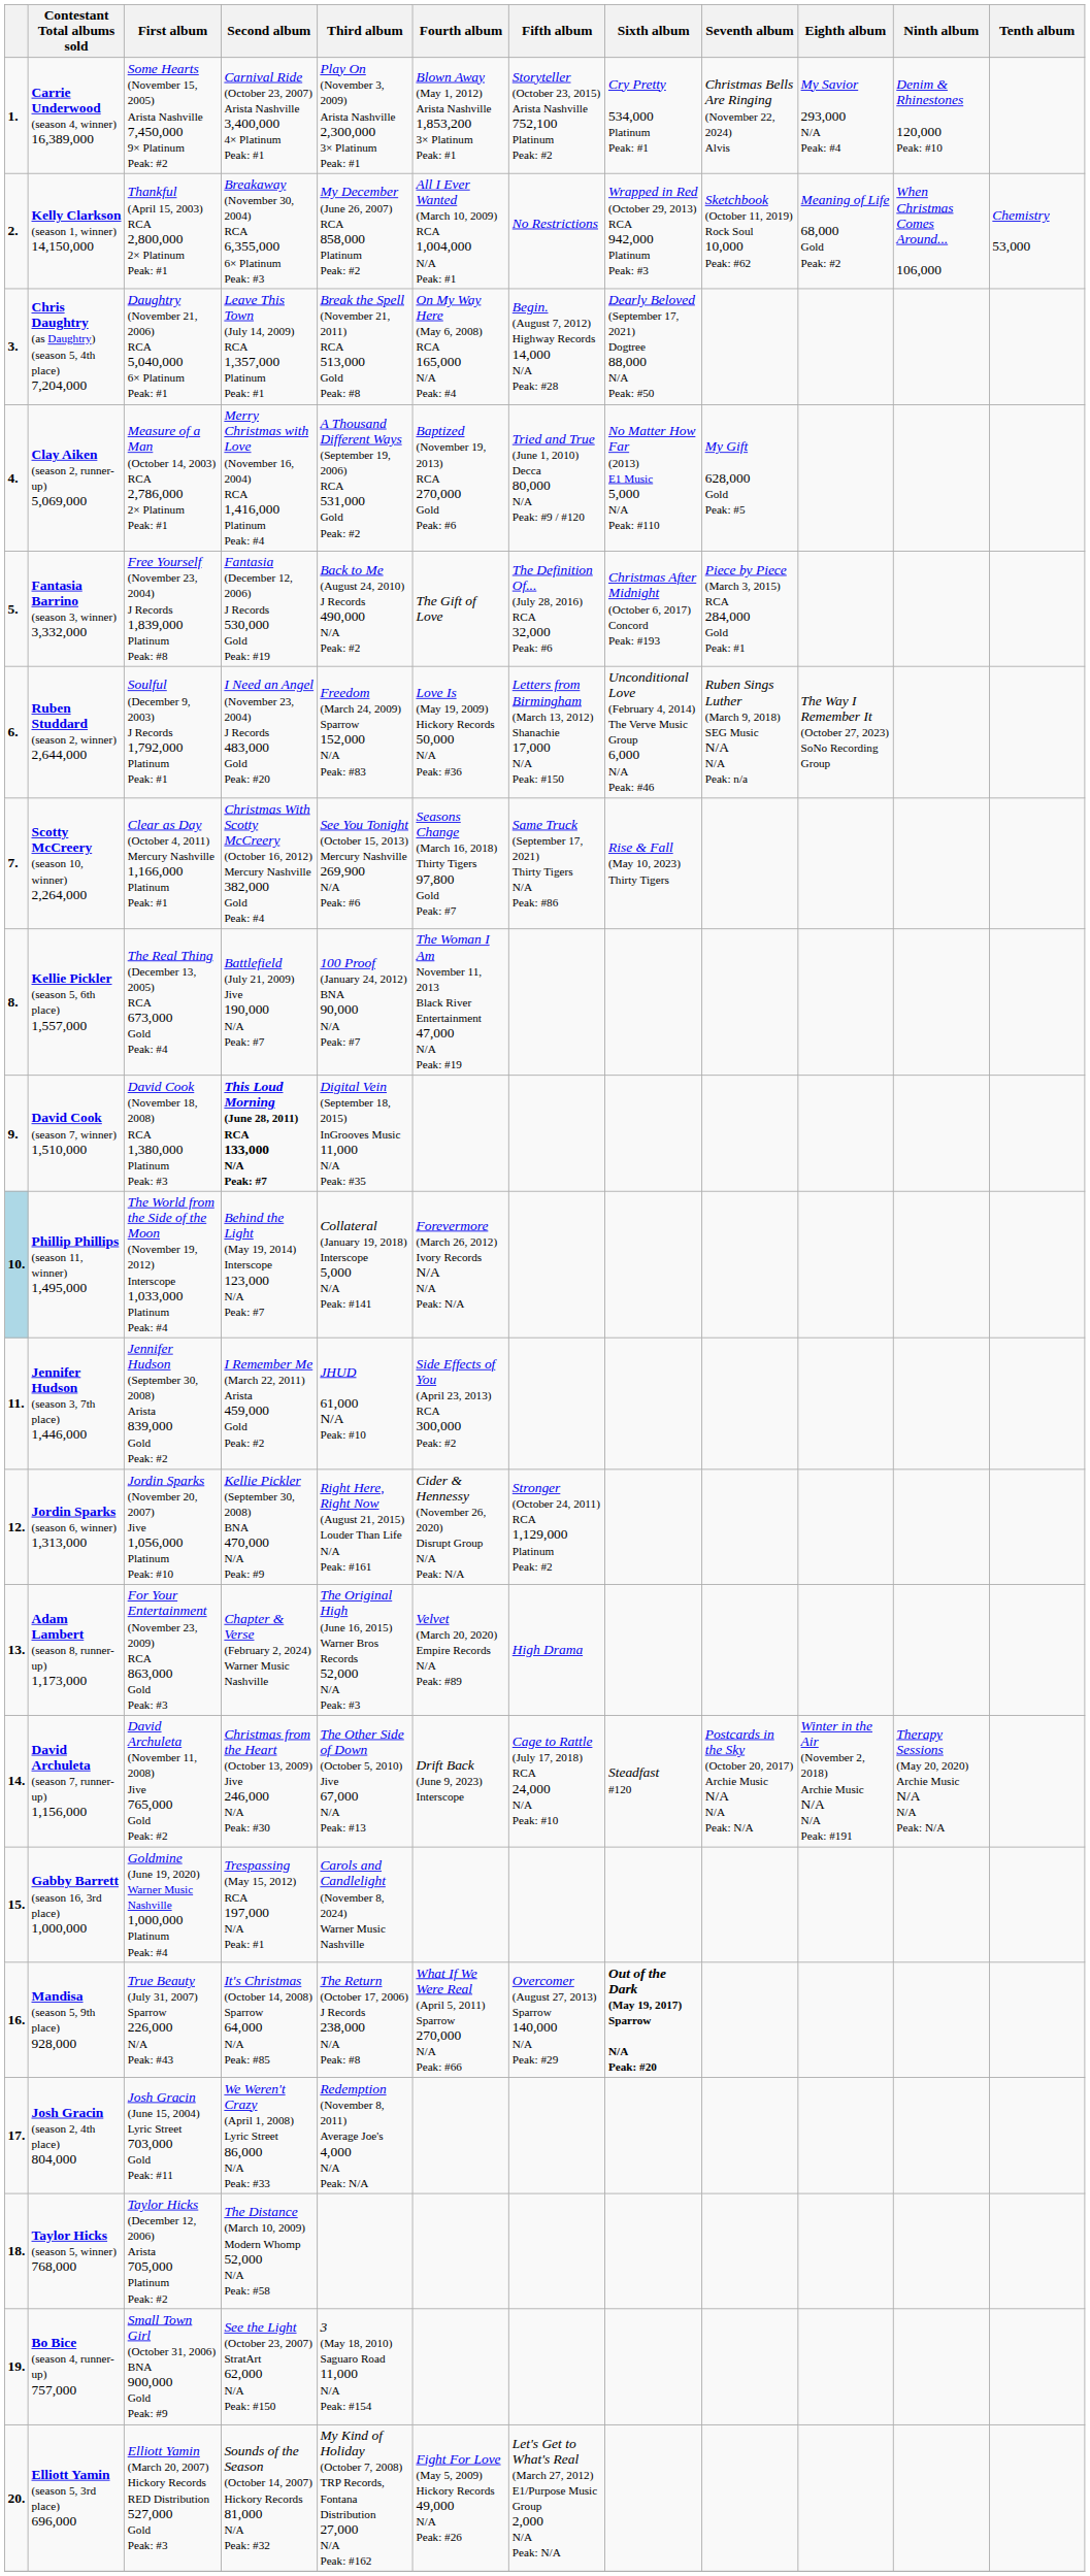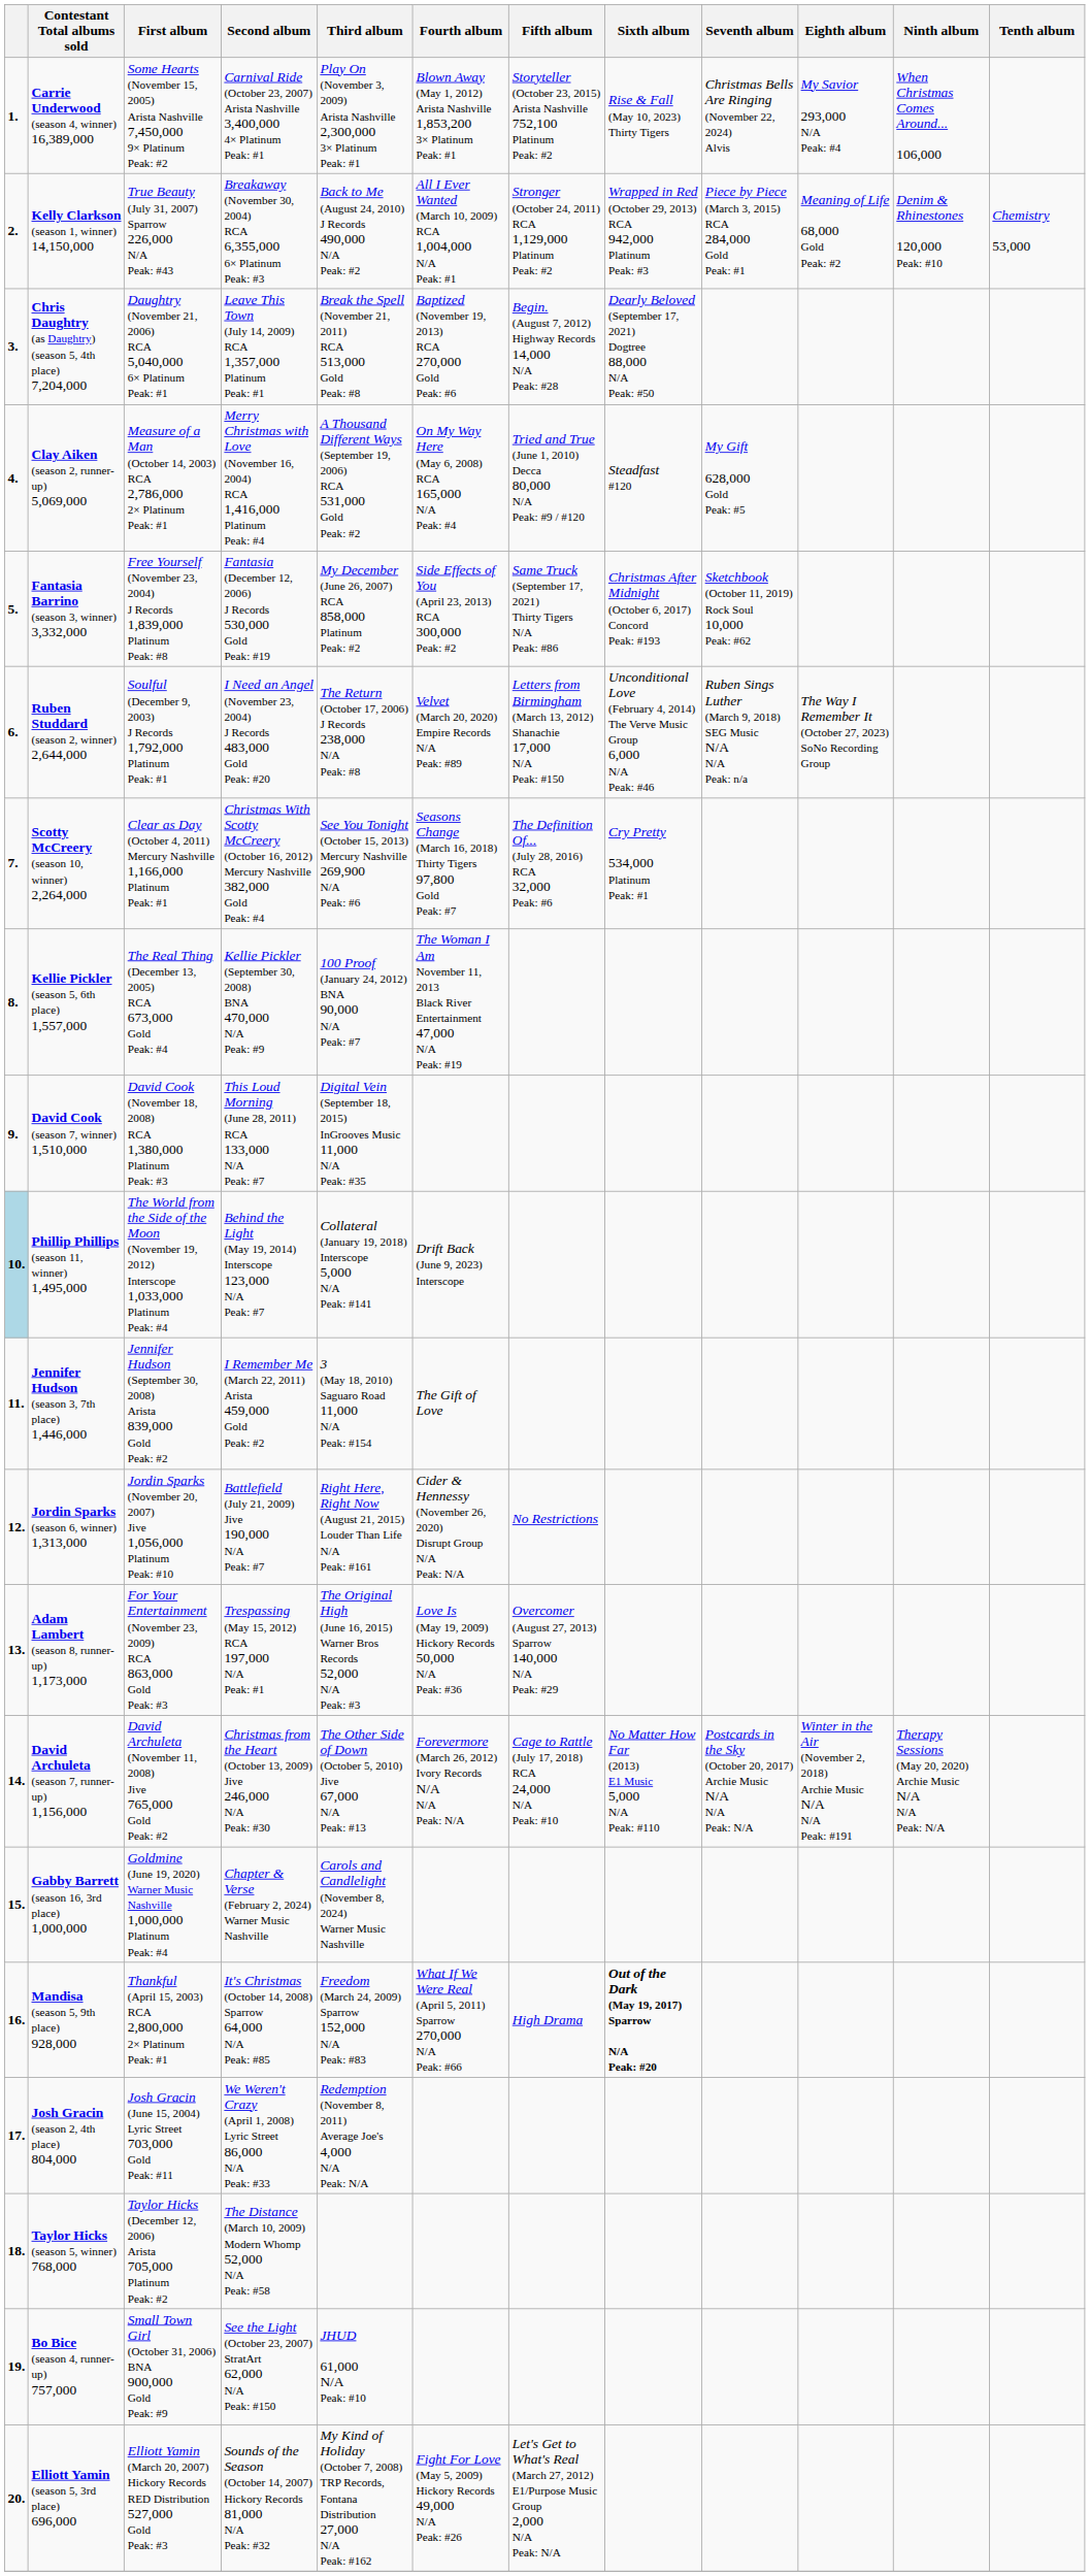Carrie Underwood (season 4, winner) 16,389,000 | Sixth album: Cry Pretty 534,000 Platinum Peak: #1 -> Rise & Fall (May 10, 2023) Thirty Tigers
Carrie Underwood (season 4, winner) 16,389,000 | Ninth album: Denim & Rhinestones 120,000 Peak: #10 -> When Christmas Comes Around... 106,000
Kelly Clarkson (season 1, winner) 14,150,000 | First album: Thankful (April 15, 2003) RCA 2,800,000 2× Platinum Peak: #1 -> True Beauty (July 31, 2007) Sparrow 226,000 N/A Peak: #43
Kelly Clarkson (season 1, winner) 14,150,000 | Third album: My December (June 26, 2007) RCA 858,000 Platinum Peak: #2 -> Back to Me (August 24, 2010) J Records 490,000 N/A Peak: #2
Kelly Clarkson (season 1, winner) 14,150,000 | Fifth album: No Restrictions -> Stronger (October 24, 2011) RCA 1,129,000 Platinum Peak: #2
Kelly Clarkson (season 1, winner) 14,150,000 | Seventh album: Sketchbook (October 11, 2019) Rock Soul 10,000 Peak: #62 -> Piece by Piece (March 3, 2015) RCA 284,000 Gold Peak: #1
Kelly Clarkson (season 1, winner) 14,150,000 | Ninth album: When Christmas Comes Around... 106,000 -> Denim & Rhinestones 120,000 Peak: #10
Chris Daughtry (as Daughtry) (season 5, 4th place) 7,204,000 | Fourth album: On My Way Here (May 6, 2008) RCA 165,000 N/A Peak: #4 -> Baptized (November 19, 2013) RCA 270,000 Gold Peak: #6
Clay Aiken (season 2, runner-up) 5,069,000 | Fourth album: Baptized (November 19, 2013) RCA 270,000 Gold Peak: #6 -> On My Way Here (May 6, 2008) RCA 165,000 N/A Peak: #4
Clay Aiken (season 2, runner-up) 5,069,000 | Sixth album: No Matter How Far (2013) E1 Music 5,000 N/A Peak: #110 -> Steadfast #120
Fantasia Barrino (season 3, winner) 3,332,000 | Third album: Back to Me (August 24, 2010) J Records 490,000 N/A Peak: #2 -> My December (June 26, 2007) RCA 858,000 Platinum Peak: #2
Fantasia Barrino (season 3, winner) 3,332,000 | Fourth album: The Gift of Love -> Side Effects of You (April 23, 2013) RCA 300,000 Peak: #2
Fantasia Barrino (season 3, winner) 3,332,000 | Fifth album: The Definition Of... (July 28, 2016) RCA 32,000 Peak: #6 -> Same Truck (September 17, 2021) Thirty Tigers N/A Peak: #86
Fantasia Barrino (season 3, winner) 3,332,000 | Seventh album: Piece by Piece (March 3, 2015) RCA 284,000 Gold Peak: #1 -> Sketchbook (October 11, 2019) Rock Soul 10,000 Peak: #62
Ruben Studdard (season 2, winner) 2,644,000 | Third album: Freedom (March 24, 2009) Sparrow 152,000 N/A Peak: #83 -> The Return (October 17, 2006) J Records 238,000 N/A Peak: #8
Ruben Studdard (season 2, winner) 2,644,000 | Fourth album: Love Is (May 19, 2009) Hickory Records 50,000 N/A Peak: #36 -> Velvet (March 20, 2020) Empire Records N/A Peak: #89
Scotty McCreery (season 10, winner) 2,264,000 | Fifth album: Same Truck (September 17, 2021) Thirty Tigers N/A Peak: #86 -> The Definition Of... (July 28, 2016) RCA 32,000 Peak: #6
Scotty McCreery (season 10, winner) 2,264,000 | Sixth album: Rise & Fall (May 10, 2023) Thirty Tigers -> Cry Pretty 534,000 Platinum Peak: #1
Kellie Pickler (season 5, 6th place) 1,557,000 | Second album: Battlefield (July 21, 2009) Jive 190,000 N/A Peak: #7 -> Kellie Pickler (September 30, 2008) BNA 470,000 N/A Peak: #9
David Cook (season 7, winner) 1,510,000 | Second album: bold -> normal
Phillip Phillips (season 11, winner) 1,495,000 | Fourth album: Forevermore (March 26, 2012) Ivory Records N/A N/A Peak: N/A -> Drift Back (June 9, 2023) Interscope
Jennifer Hudson (season 3, 7th place) 1,446,000 | Third album: JHUD 61,000 N/A Peak: #10 -> 3 (May 18, 2010) Saguaro Road 11,000 N/A Peak: #154
Jennifer Hudson (season 3, 7th place) 1,446,000 | Fourth album: Side Effects of You (April 23, 2013) RCA 300,000 Peak: #2 -> The Gift of Love
Jordin Sparks (season 6, winner) 1,313,000 | Second album: Kellie Pickler (September 30, 2008) BNA 470,000 N/A Peak: #9 -> Battlefield (July 21, 2009) Jive 190,000 N/A Peak: #7
Jordin Sparks (season 6, winner) 1,313,000 | Fifth album: Stronger (October 24, 2011) RCA 1,129,000 Platinum Peak: #2 -> No Restrictions
Adam Lambert (season 8, runner-up) 1,173,000 | Second album: Chapter & Verse (February 2, 2024) Warner Music Nashville -> Trespassing (May 15, 2012) RCA 197,000 N/A Peak: #1
Adam Lambert (season 8, runner-up) 1,173,000 | Fourth album: Velvet (March 20, 2020) Empire Records N/A Peak: #89 -> Love Is (May 19, 2009) Hickory Records 50,000 N/A Peak: #36
Adam Lambert (season 8, runner-up) 1,173,000 | Fifth album: High Drama -> Overcomer (August 27, 2013) Sparrow 140,000 N/A Peak: #29
David Archuleta (season 7, runner-up) 1,156,000 | Fourth album: Drift Back (June 9, 2023) Interscope -> Forevermore (March 26, 2012) Ivory Records N/A N/A Peak: N/A
David Archuleta (season 7, runner-up) 1,156,000 | Sixth album: Steadfast #120 -> No Matter How Far (2013) E1 Music 5,000 N/A Peak: #110
Gabby Barrett (season 16, 3rd place) 1,000,000 | Second album: Trespassing (May 15, 2012) RCA 197,000 N/A Peak: #1 -> Chapter & Verse (February 2, 2024) Warner Music Nashville
Mandisa (season 5, 9th place) 928,000 | First album: True Beauty (July 31, 2007) Sparrow 226,000 N/A Peak: #43 -> Thankful (April 15, 2003) RCA 2,800,000 2× Platinum Peak: #1
Mandisa (season 5, 9th place) 928,000 | Third album: The Return (October 17, 2006) J Records 238,000 N/A Peak: #8 -> Freedom (March 24, 2009) Sparrow 152,000 N/A Peak: #83
Mandisa (season 5, 9th place) 928,000 | Fifth album: Overcomer (August 27, 2013) Sparrow 140,000 N/A Peak: #29 -> High Drama
Bo Bice (season 4, runner-up) 757,000 | Third album: 3 (May 18, 2010) Saguaro Road 11,000 N/A Peak: #154 -> JHUD 61,000 N/A Peak: #10
